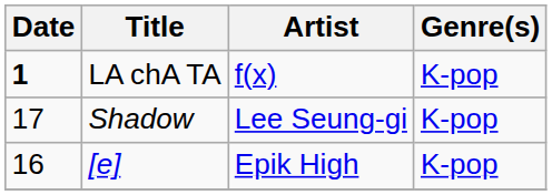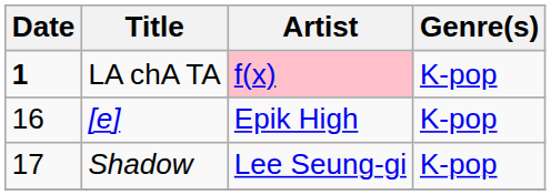LA chA TA | Artist: no background -> pink background
rows swapped: [e] <-> Shadow
